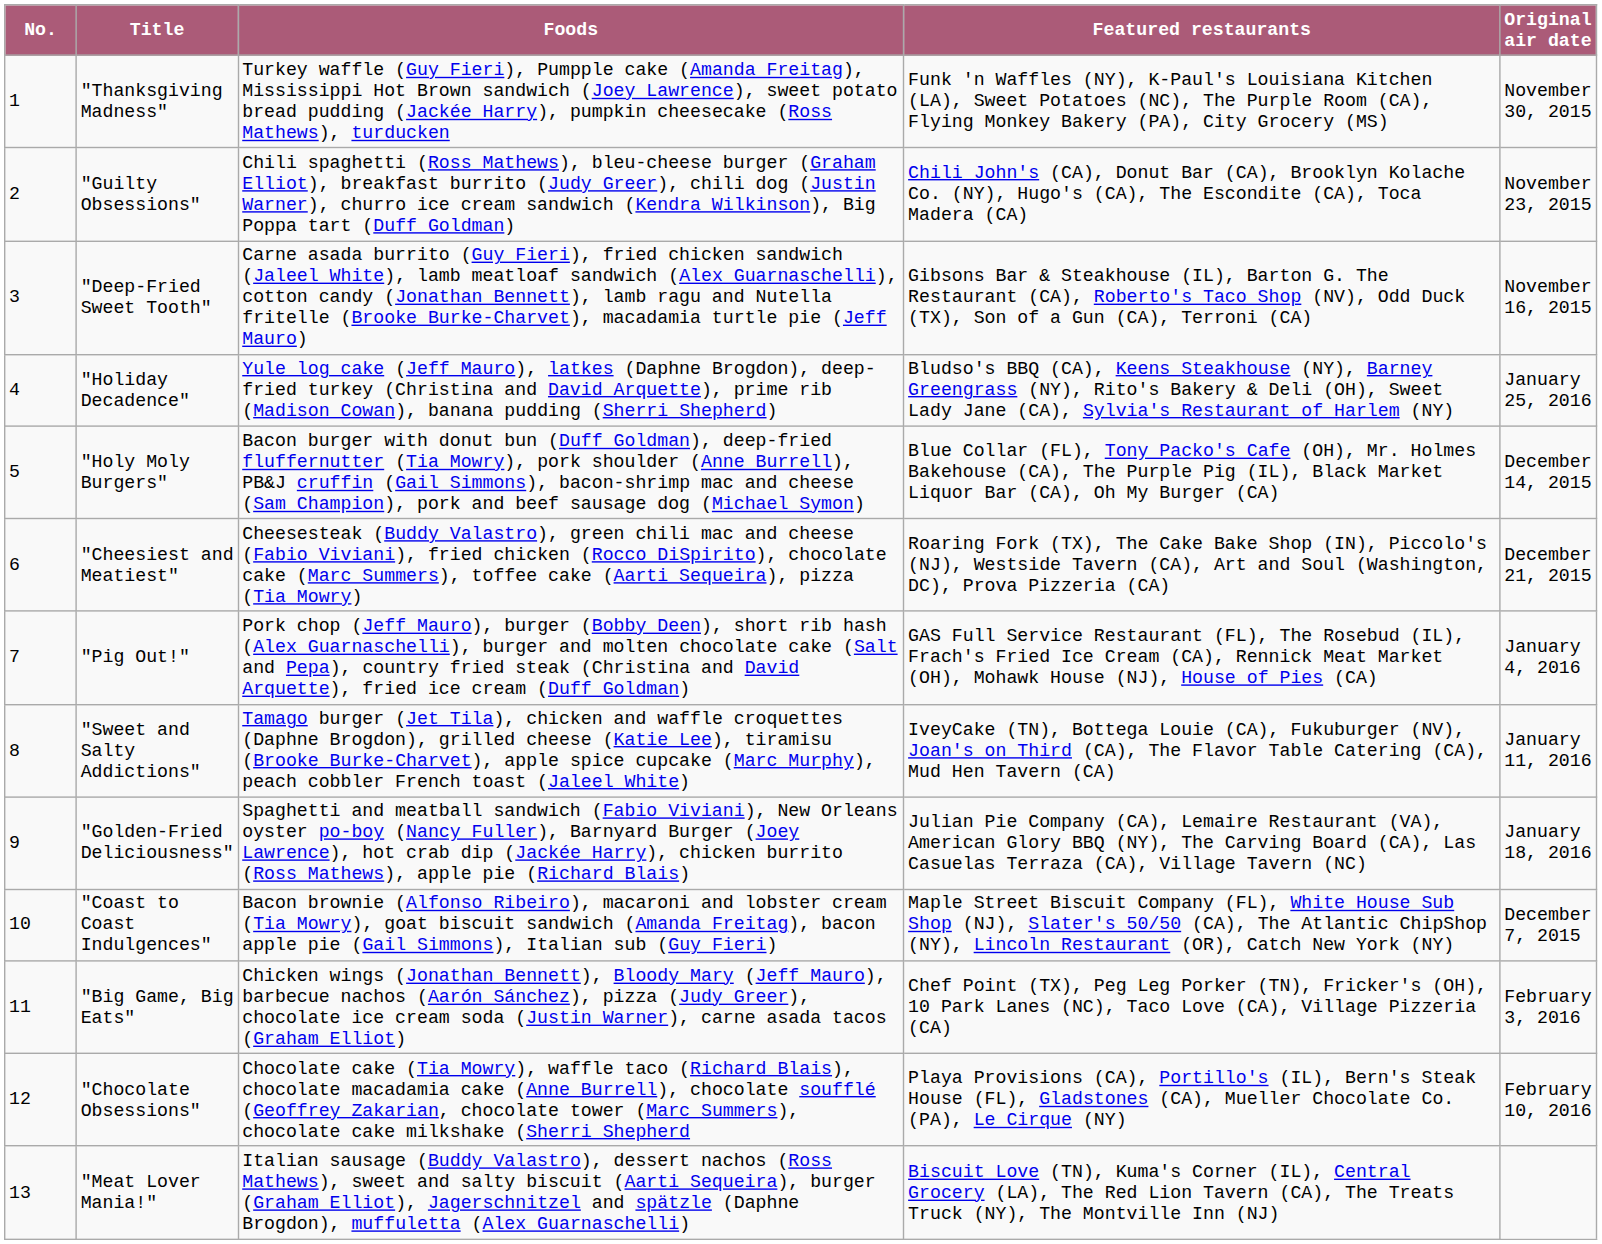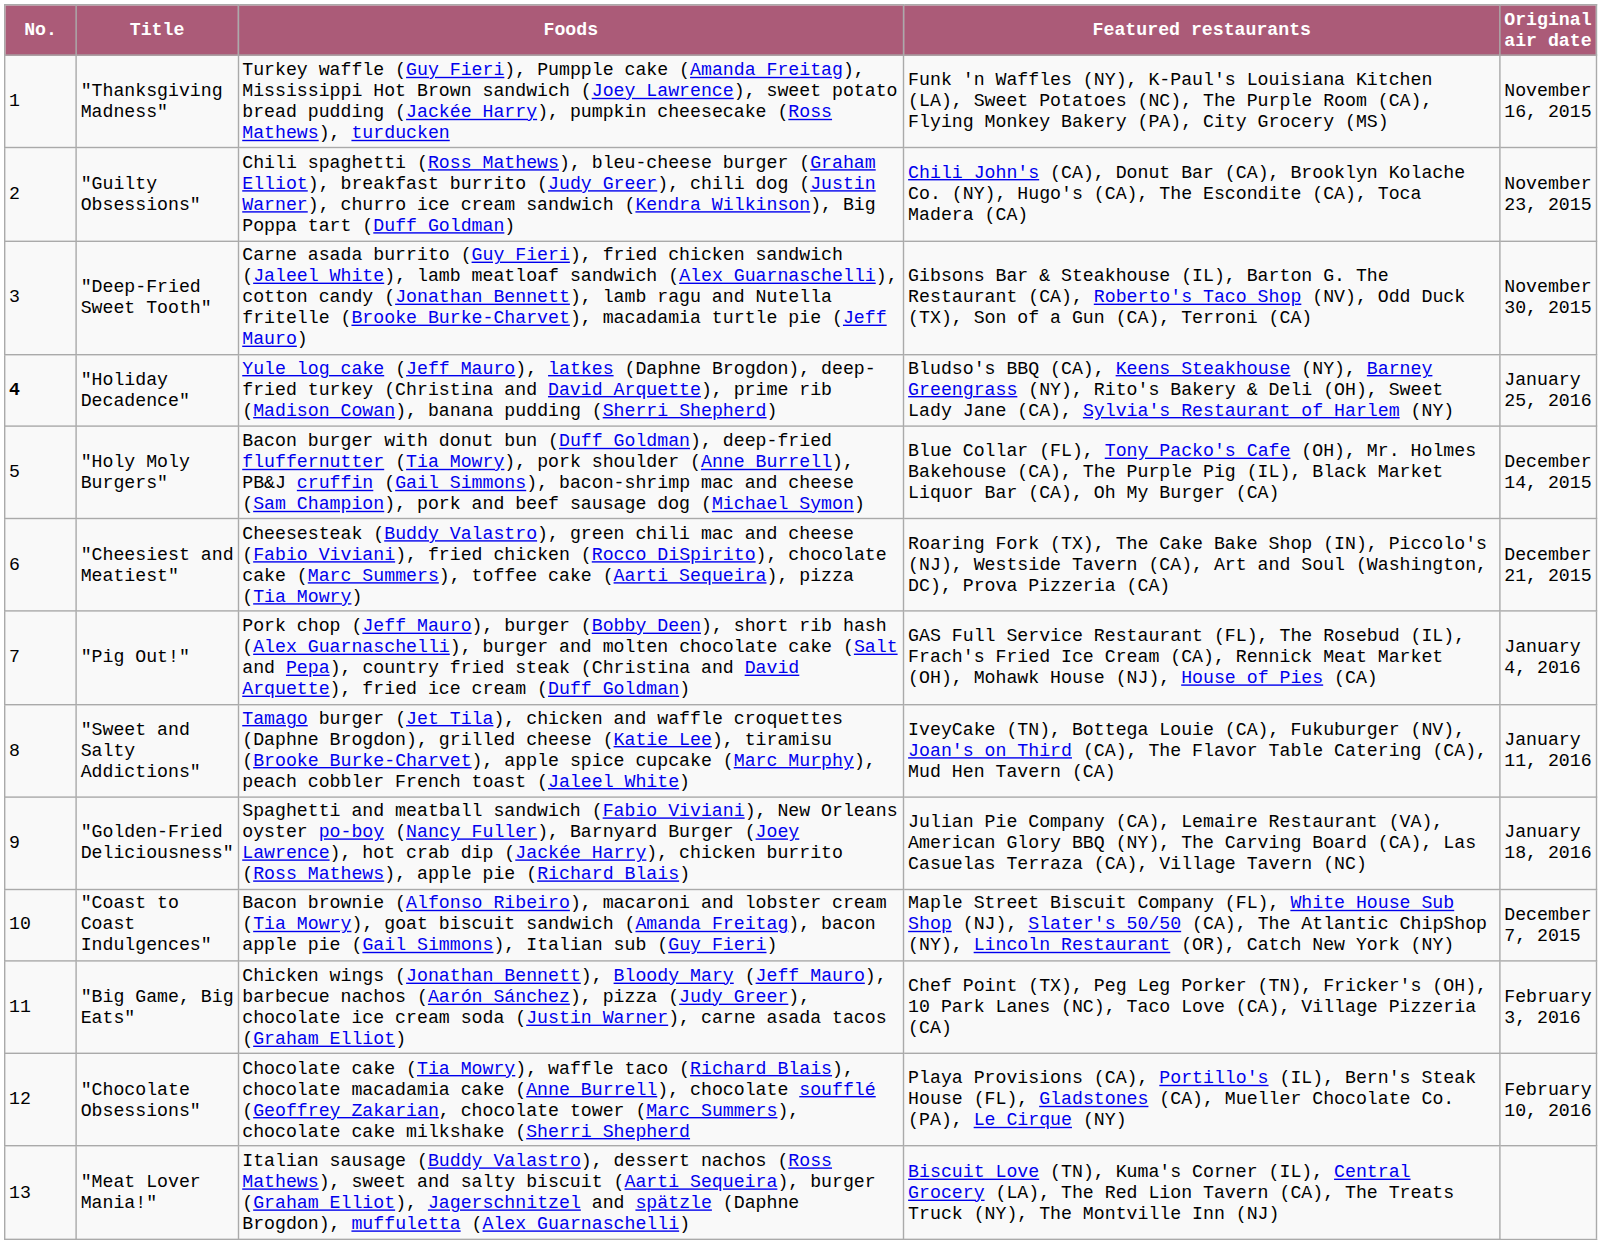"Thanksgiving Madness" | Original air date: November 30, 2015 -> November 16, 2015
"Deep-Fried Sweet Tooth" | Original air date: November 16, 2015 -> November 30, 2015
"Holiday Decadence" | No.: normal -> bold
